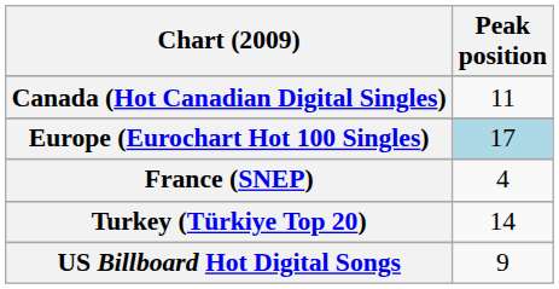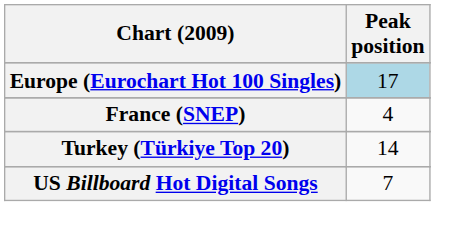- row: Canada (Hot Canadian Digital Singles) | 11
US Billboard Hot Digital Songs | Peak position: 9 -> 7
